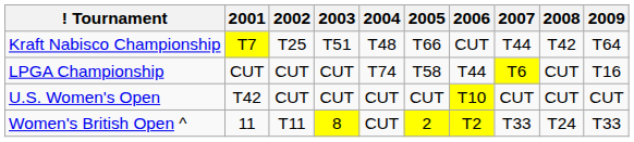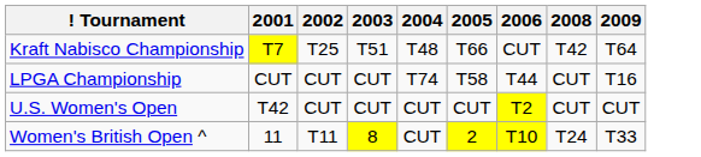- column: 2007 | T44 | T6 | CUT | T33
U.S. Women's Open | 2006: T10 -> T2
Women's British Open ^ | 2006: T2 -> T10
